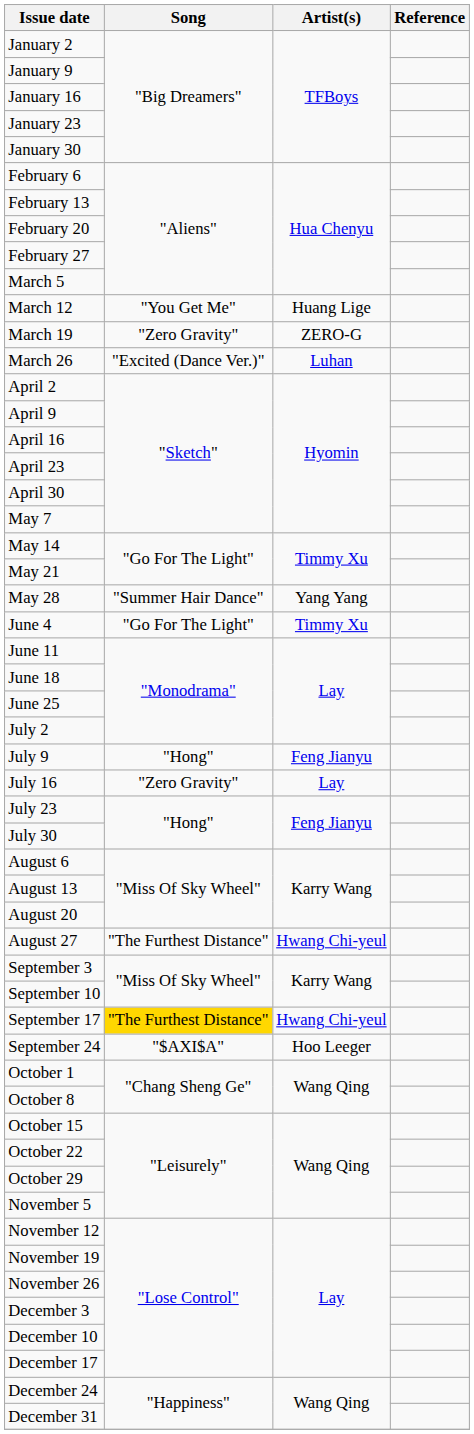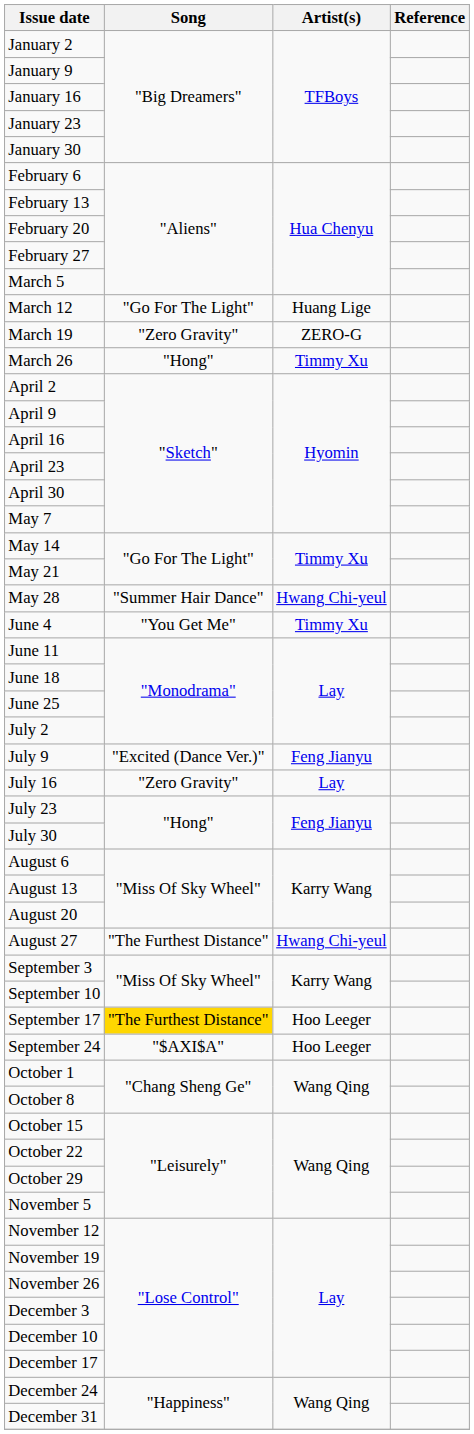March 12 | Song: "You Get Me" -> "Go For The Light"
March 26 | Song: "Excited (Dance Ver.)" -> "Hong"
March 26 | Artist(s): Luhan -> Timmy Xu
May 28 | Artist(s): Yang Yang -> Hwang Chi-yeul
June 4 | Song: "Go For The Light" -> "You Get Me"
July 9 | Song: "Hong" -> "Excited (Dance Ver.)"
September 17 | Artist(s): Hwang Chi-yeul -> Hoo Leeger
